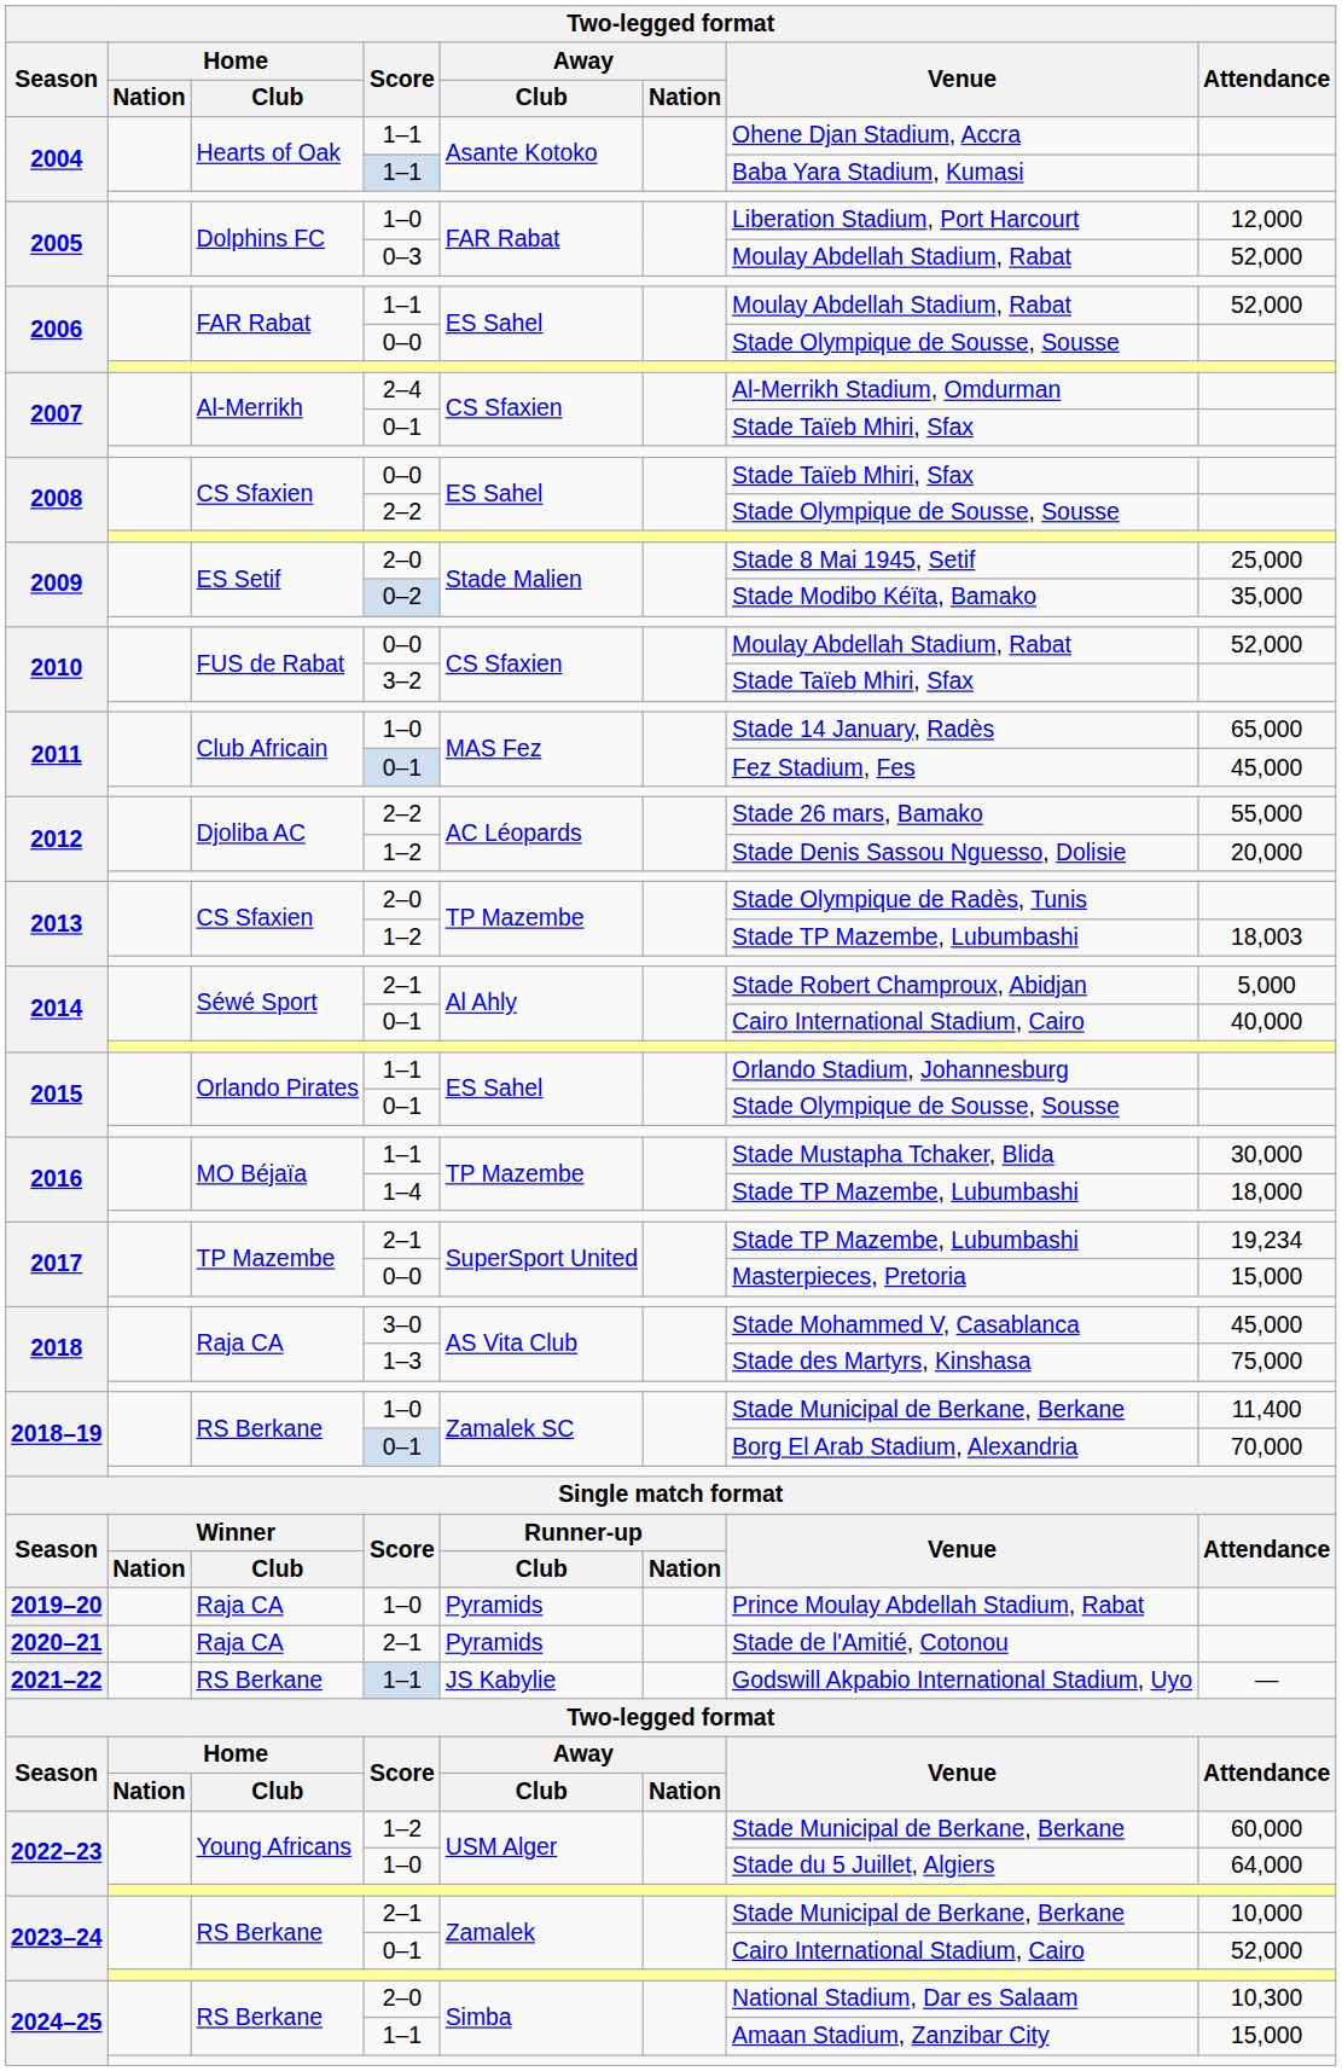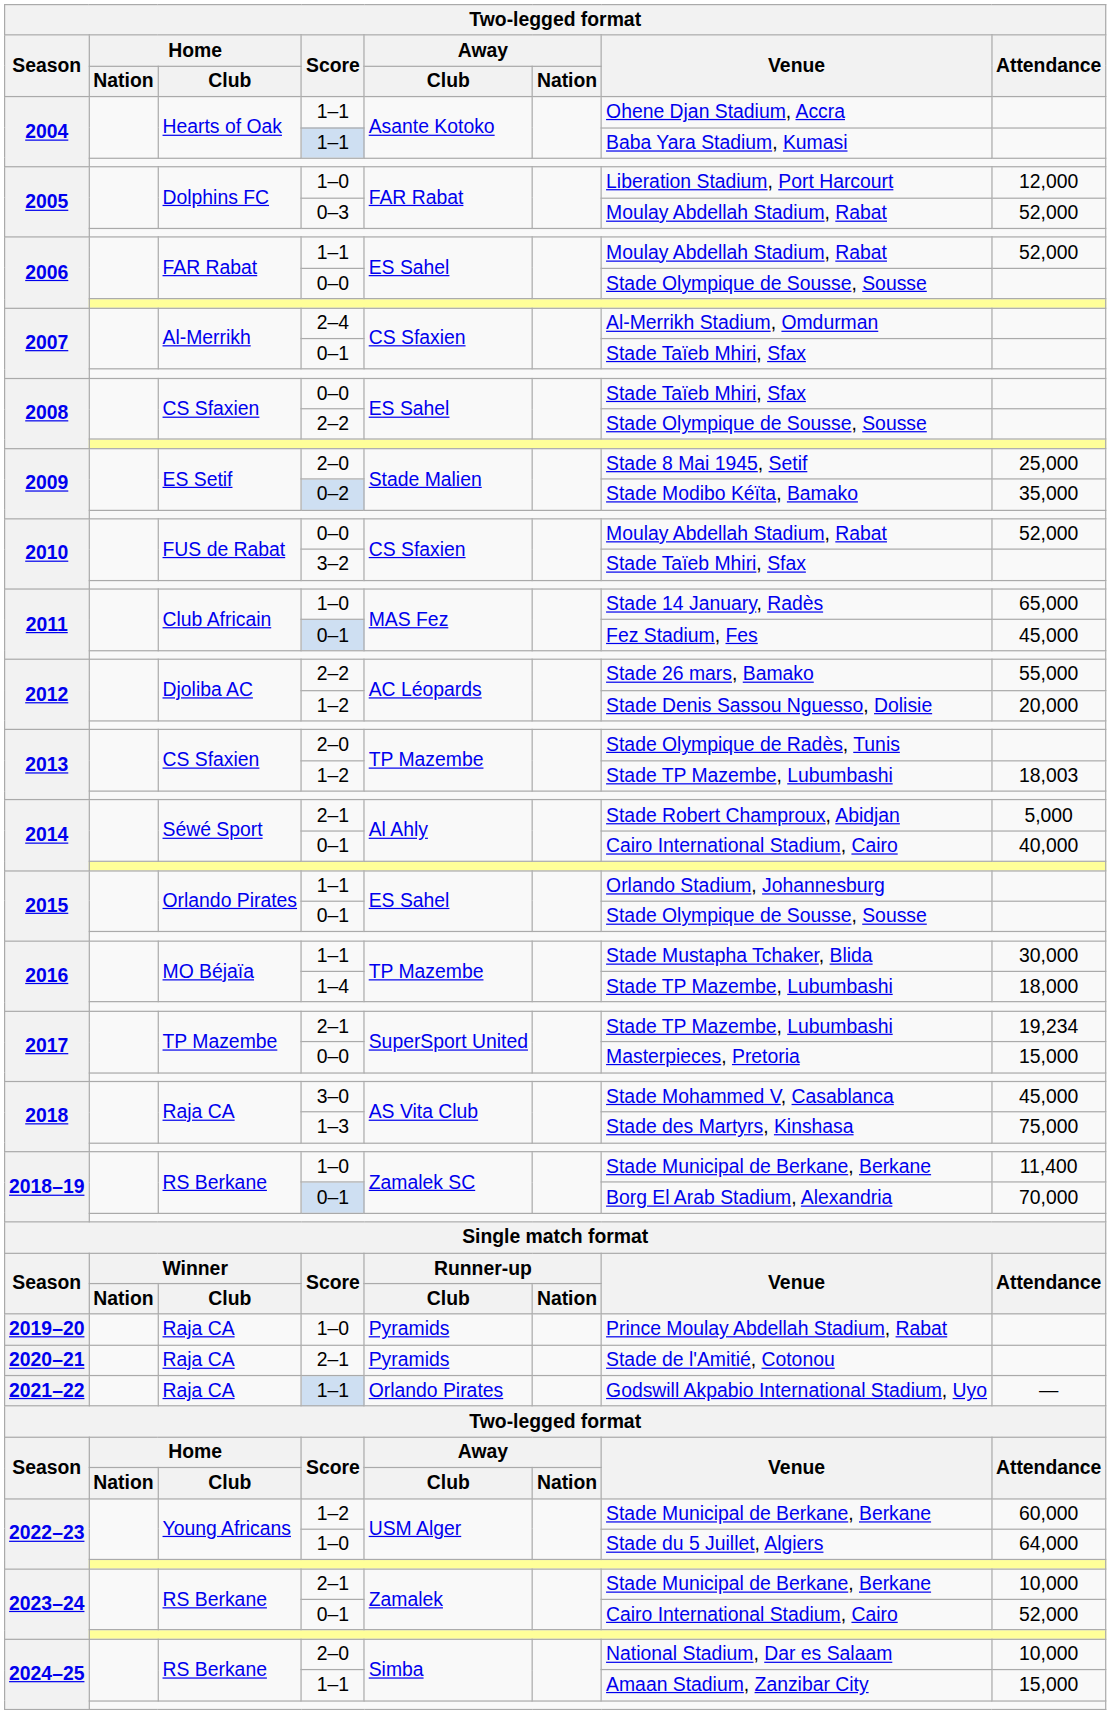2021–22 | Home / Club: RS Berkane -> Raja CA
2021–22 | Away / Club: JS Kabylie -> Orlando Pirates
2024–25 / 2–0 | Attendance: 10,300 -> 10,000
